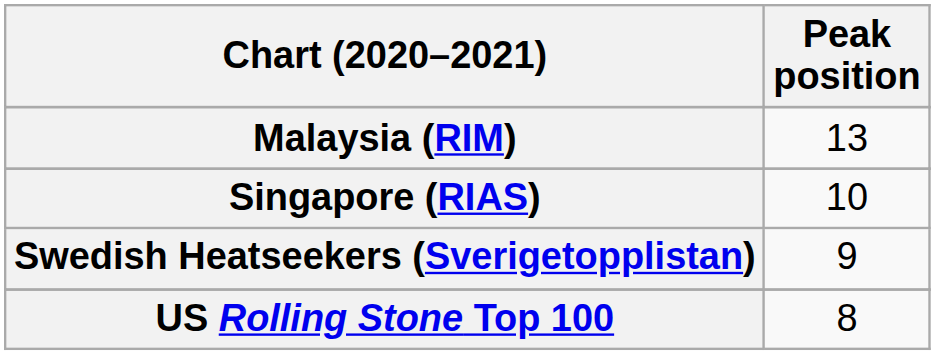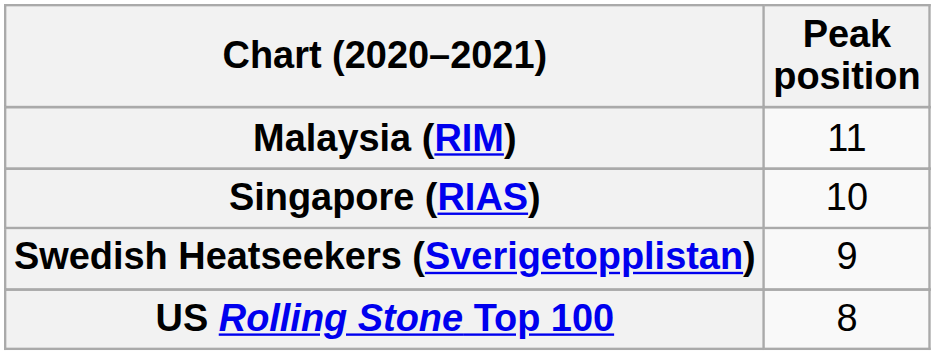Malaysia (RIM) | Peak position: 13 -> 11
